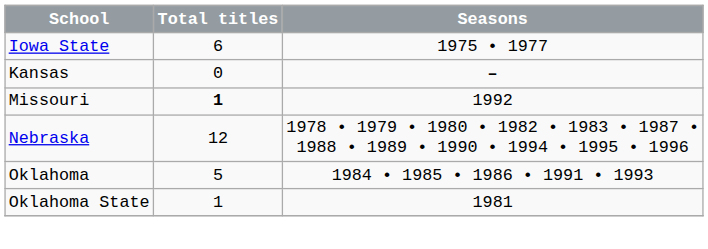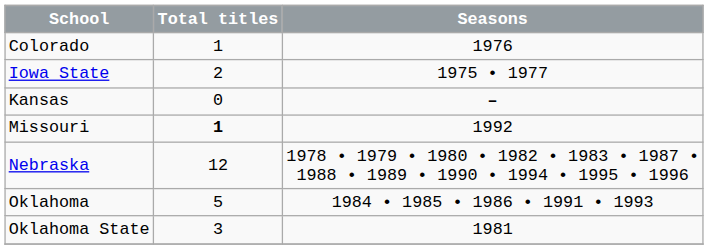+ row: Colorado | 1 | 1976
Iowa State | Total titles: 6 -> 2
Oklahoma State | Total titles: 1 -> 3
